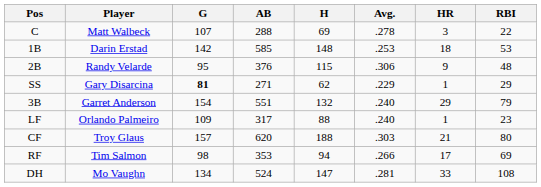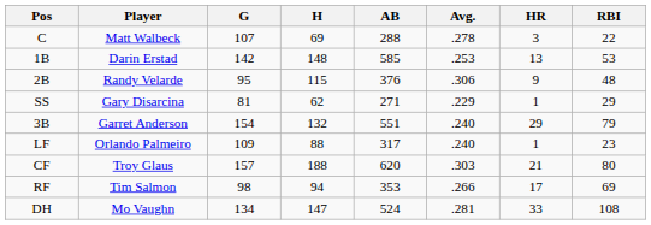columns swapped: AB <-> H
1B | HR: 18 -> 13
SS | G: bold -> normal
